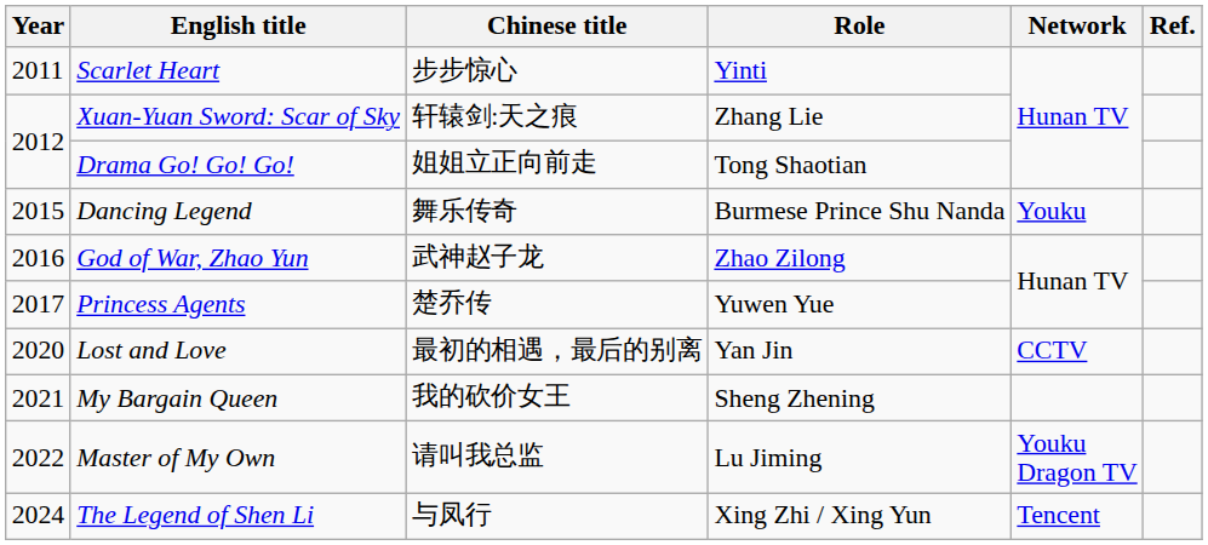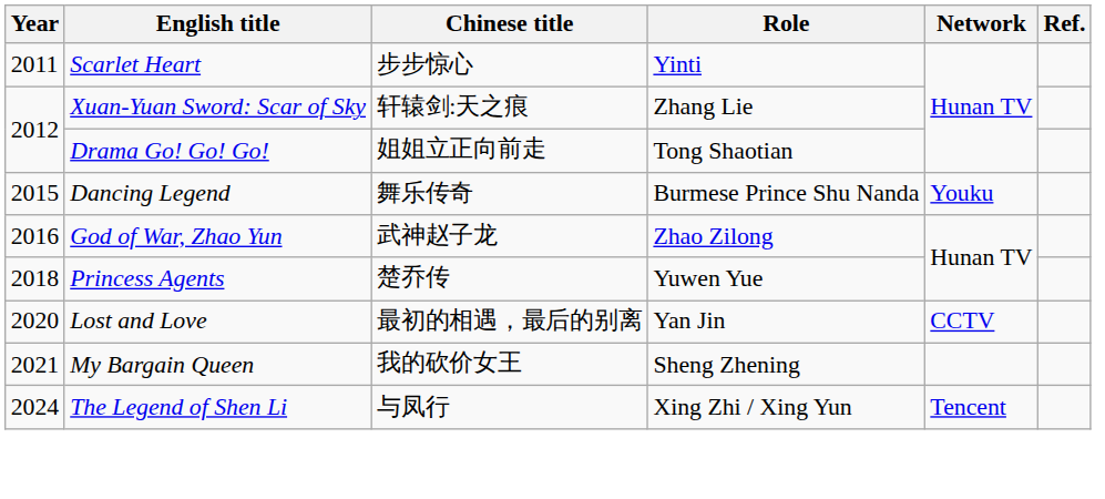Princess Agents | Year: 2017 -> 2018
- row: 2022 | Master of My Own | 请叫我总监 | Lu Jiming | Youku Dragon TV
